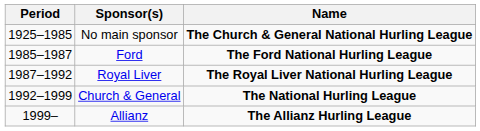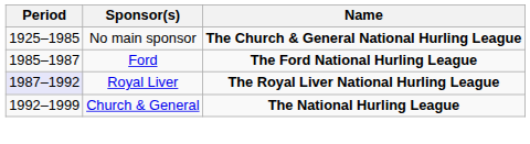Royal Liver | Period: no background -> lavender background
- row: 1999– | Allianz | The Allianz Hurling League
